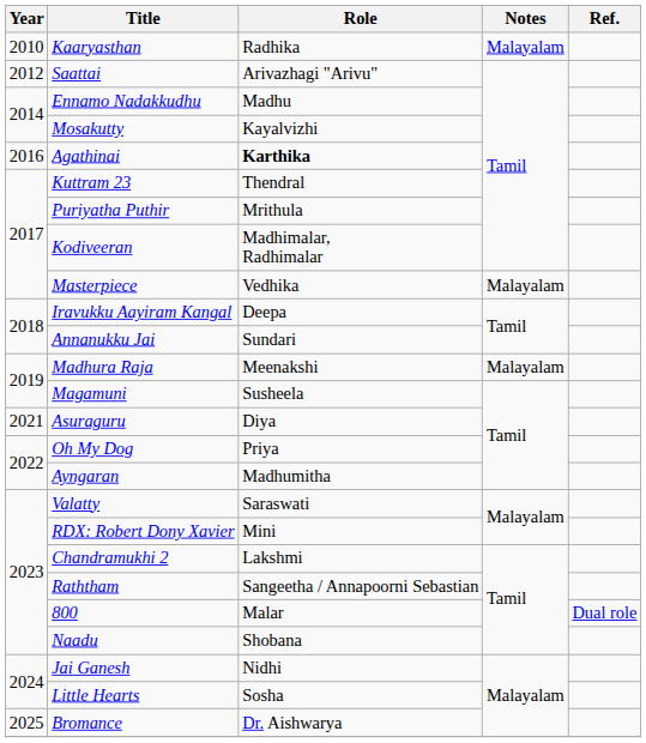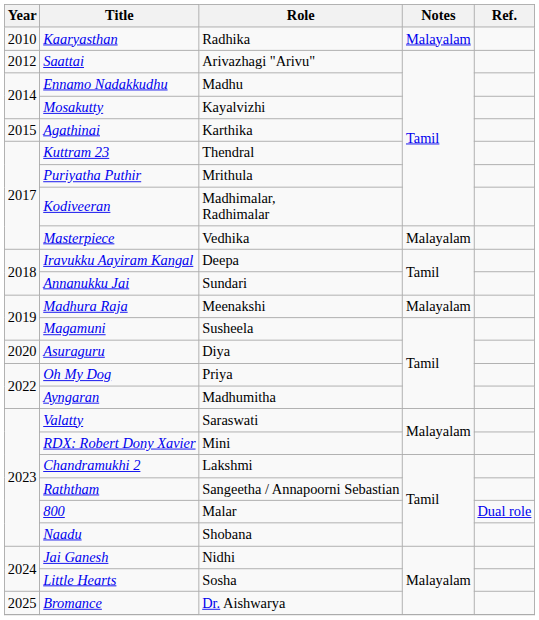Agathinai | Year: 2016 -> 2015
Agathinai | Role: bold -> normal
Asuraguru | Year: 2021 -> 2020
